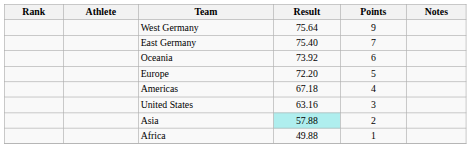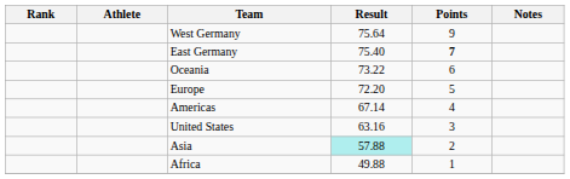East Germany | Points: normal -> bold
Oceania | Result: 73.92 -> 73.22
Americas | Result: 67.18 -> 67.14
